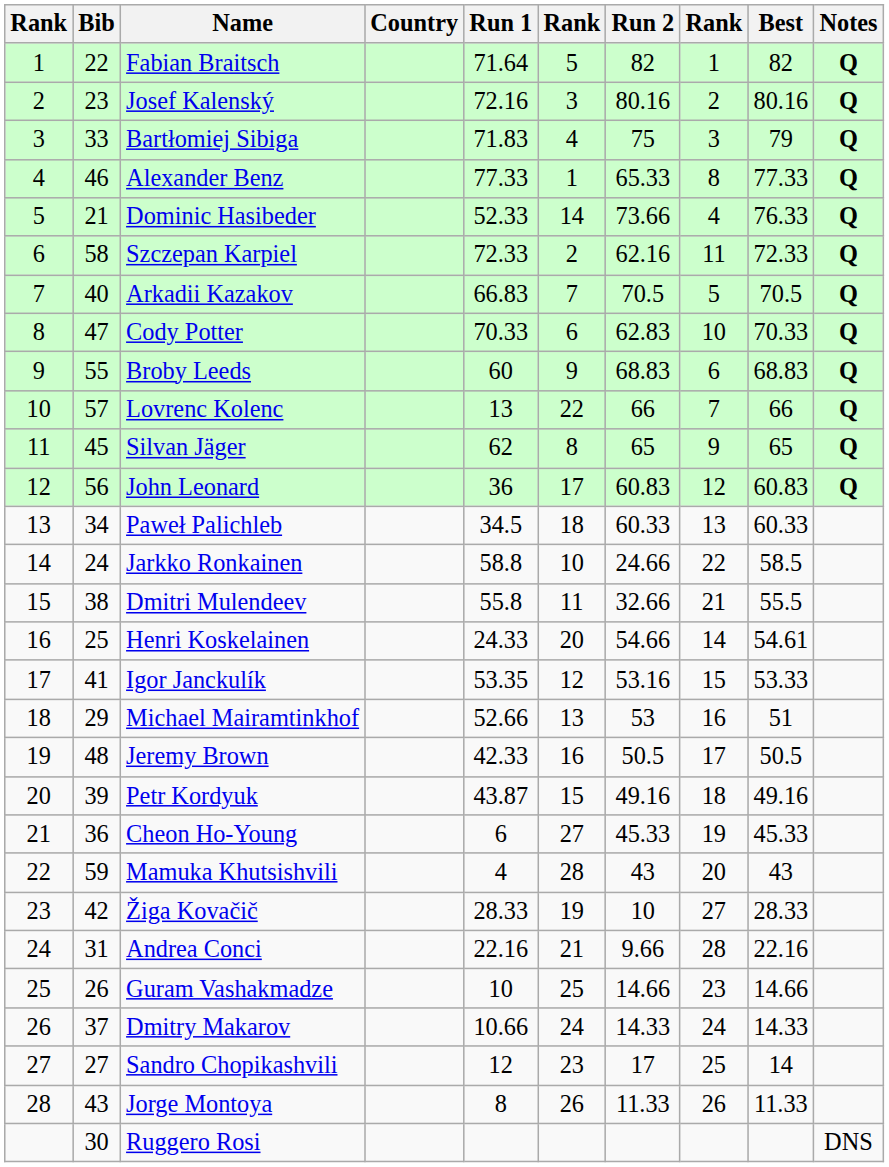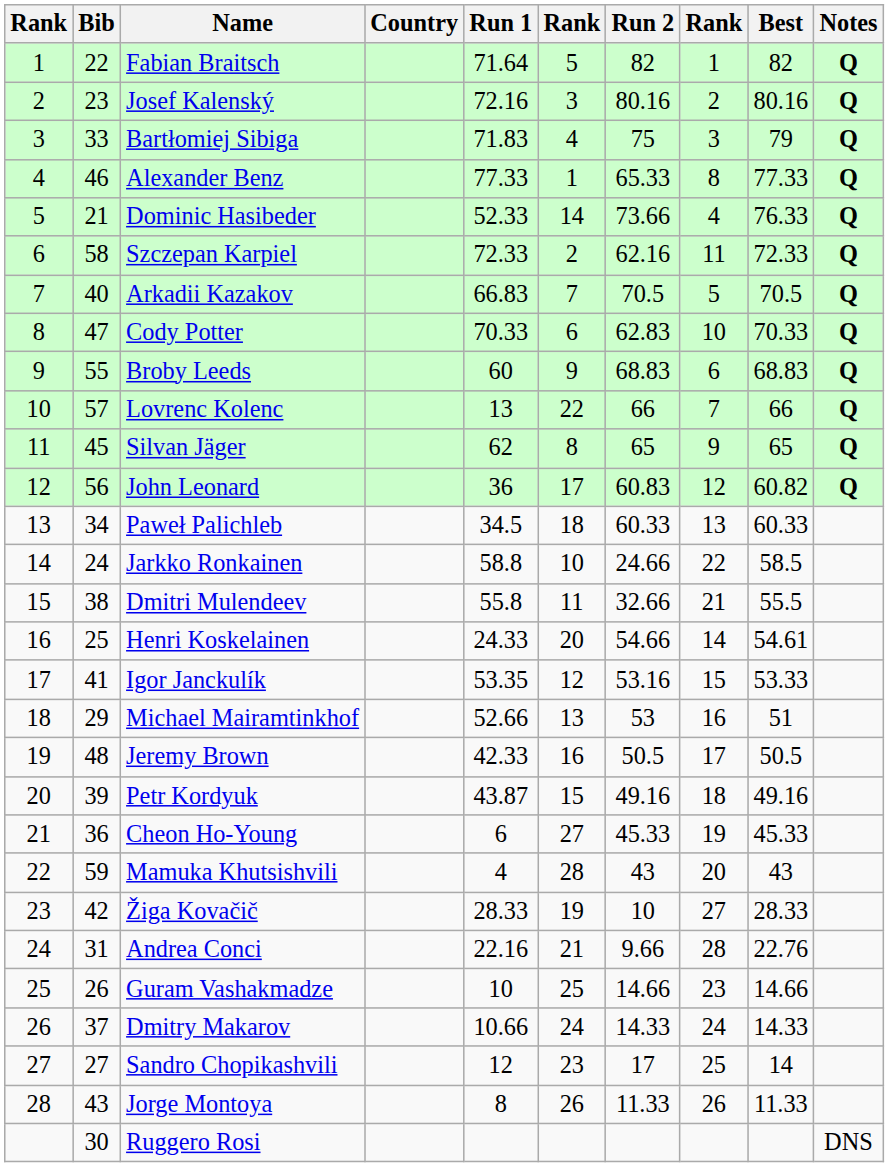John Leonard | Best: 60.83 -> 60.82
Andrea Conci | Best: 22.16 -> 22.76
